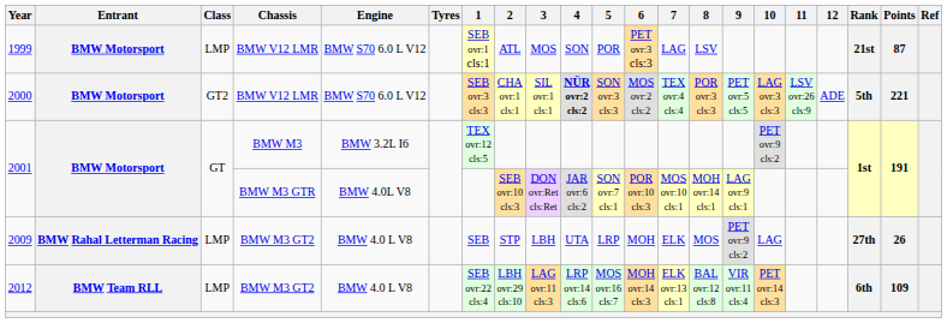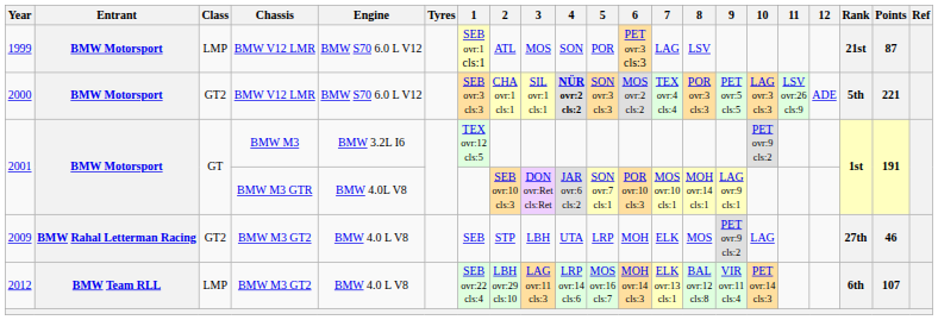2009 | Class: LMP -> GT2
2009 | Points: 26 -> 46
2012 | Points: 109 -> 107
